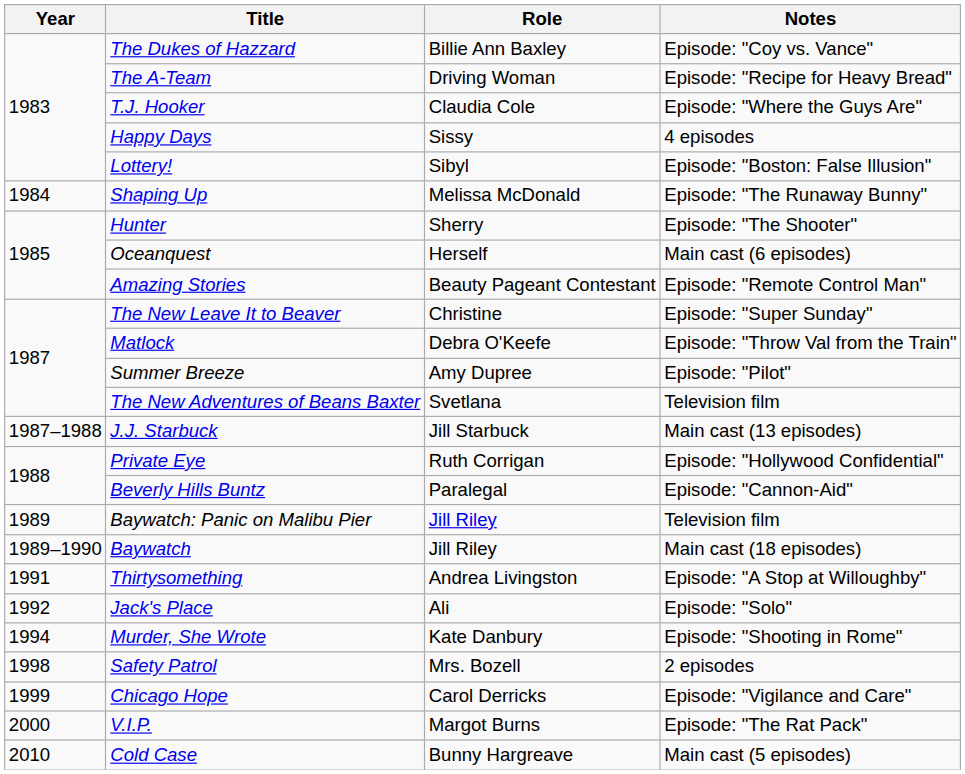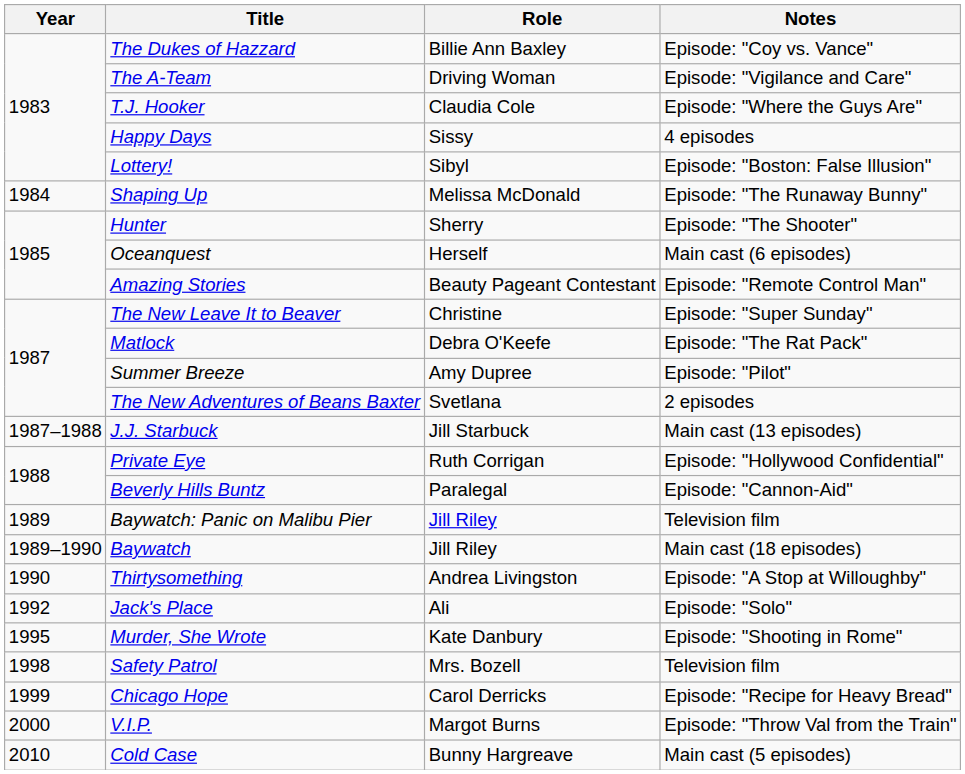The A-Team | Notes: Episode: "Recipe for Heavy Bread" -> Episode: "Vigilance and Care"
Matlock | Notes: Episode: "Throw Val from the Train" -> Episode: "The Rat Pack"
The New Adventures of Beans Baxter | Notes: Television film -> 2 episodes
Thirtysomething | Year: 1991 -> 1990
Murder, She Wrote | Year: 1994 -> 1995
Safety Patrol | Notes: 2 episodes -> Television film
Chicago Hope | Notes: Episode: "Vigilance and Care" -> Episode: "Recipe for Heavy Bread"
V.I.P. | Notes: Episode: "The Rat Pack" -> Episode: "Throw Val from the Train"
